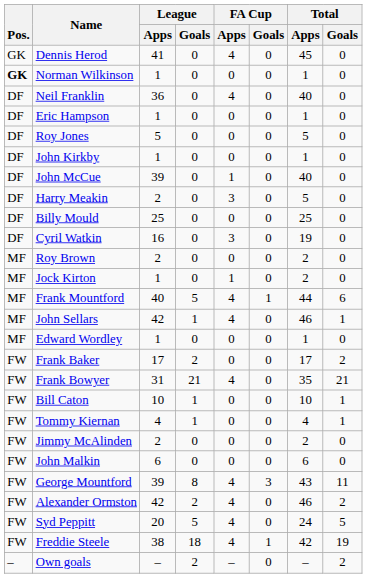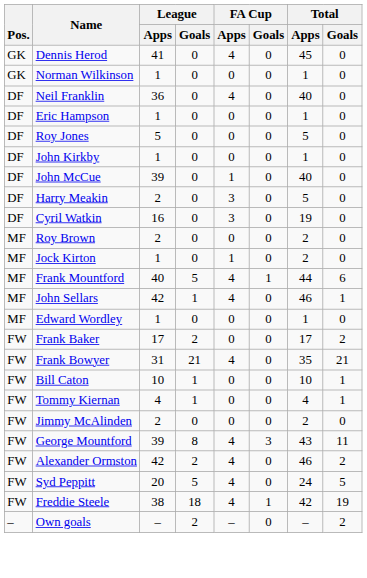Norman Wilkinson | Pos.: bold -> normal
- row: DF | Billy Mould | 25 | 0 | 0 | 0 | 25 | 0
- row: FW | John Malkin | 6 | 0 | 0 | 0 | 6 | 0
